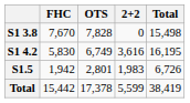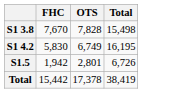- column: 2+2 | 0 | 3,616 | 1,983 | 5,599
